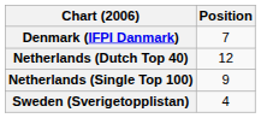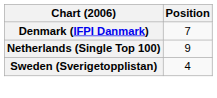- row: Netherlands (Dutch Top 40) | 12
